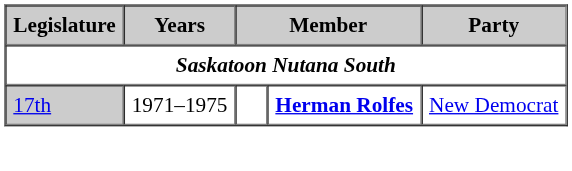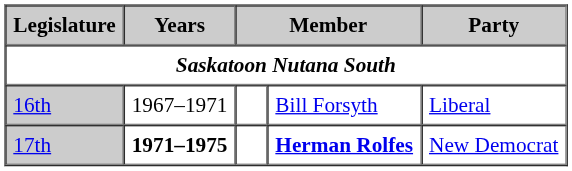+ row: 16th | 1967–1971 | Bill Forsyth | Liberal
17th | Years: normal -> bold
